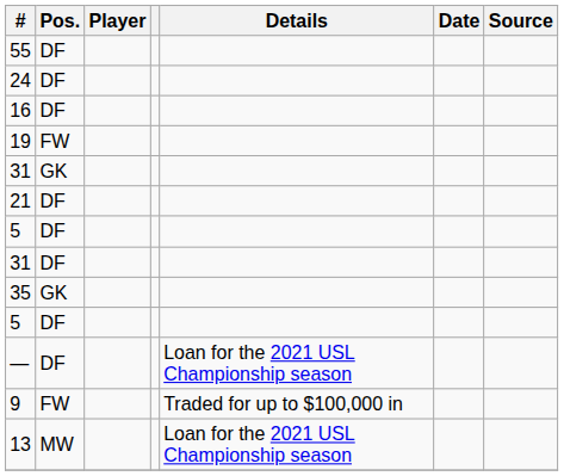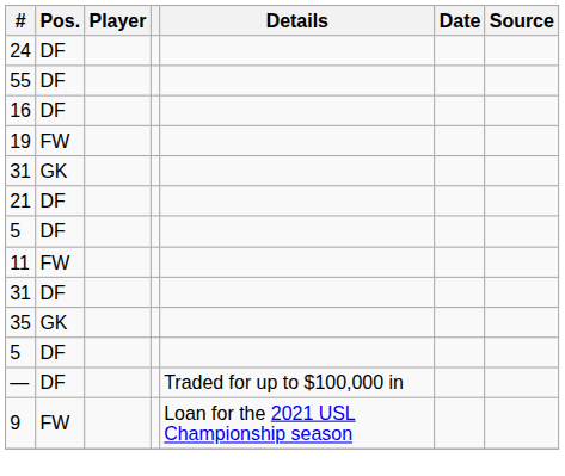rows swapped: 55 <-> 24
+ row: 11 | FW
— | Details: Loan for the 2021 USL Championship season -> Traded for up to $100,000 in
9 | Details: Traded for up to $100,000 in -> Loan for the 2021 USL Championship season
- row: 13 | MW | Loan for the 2021 USL Championship season
